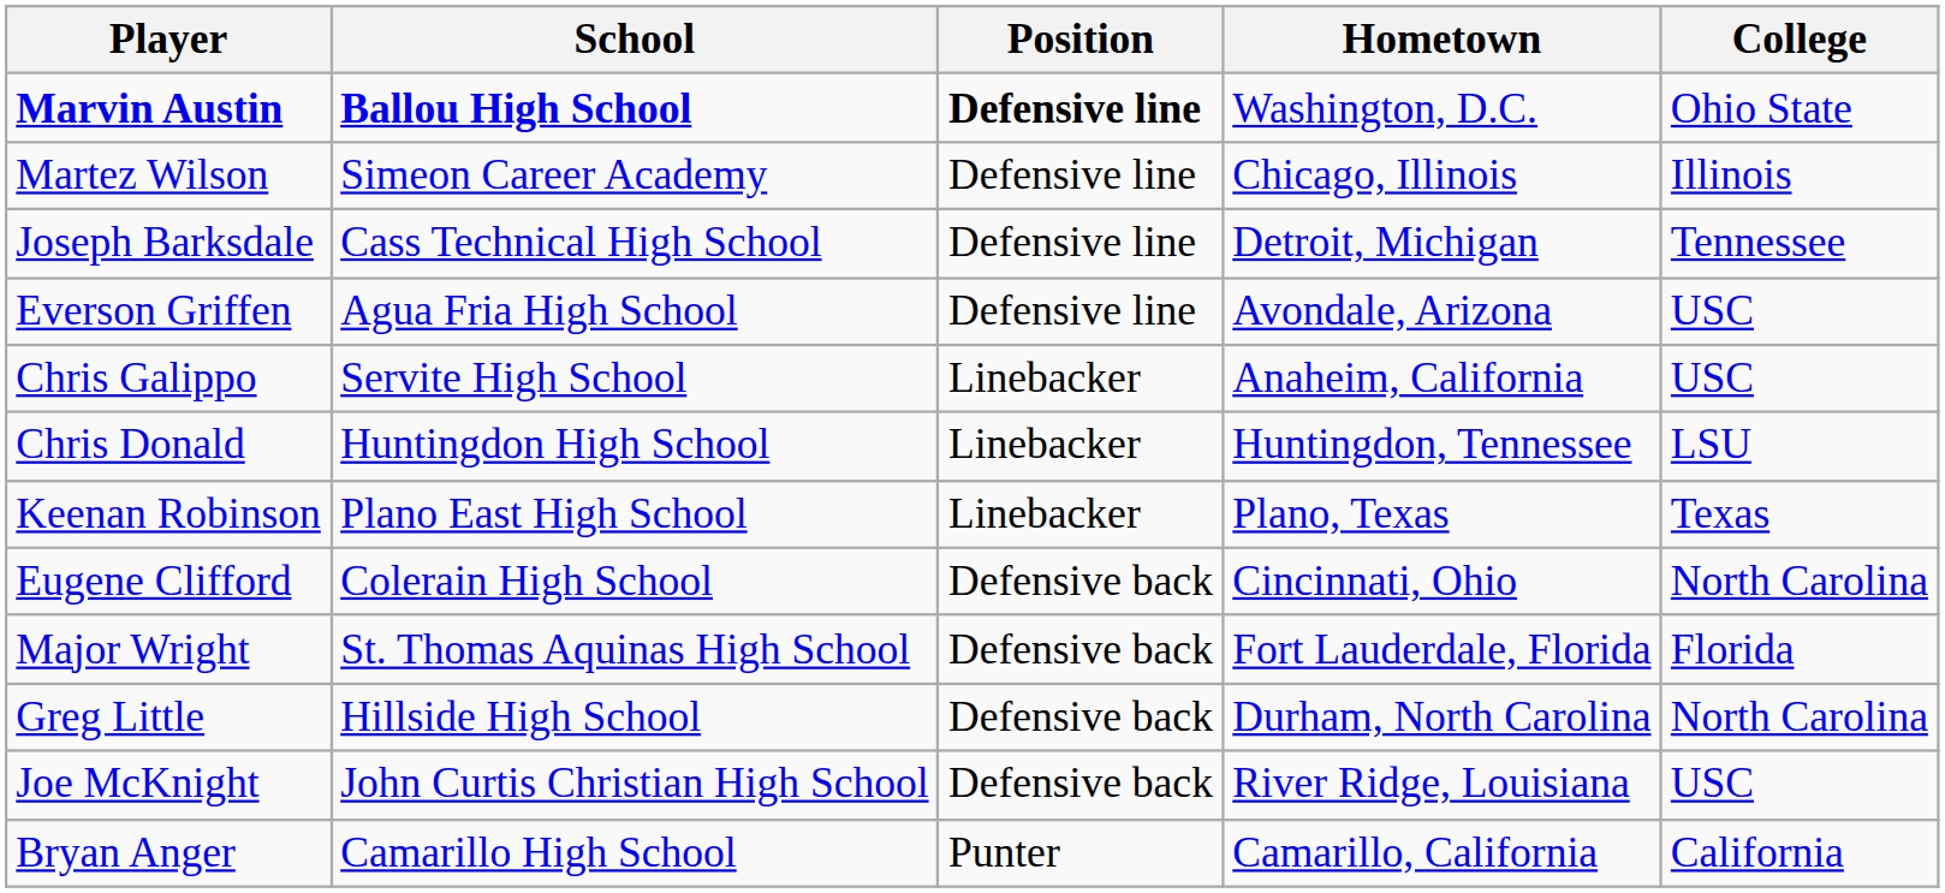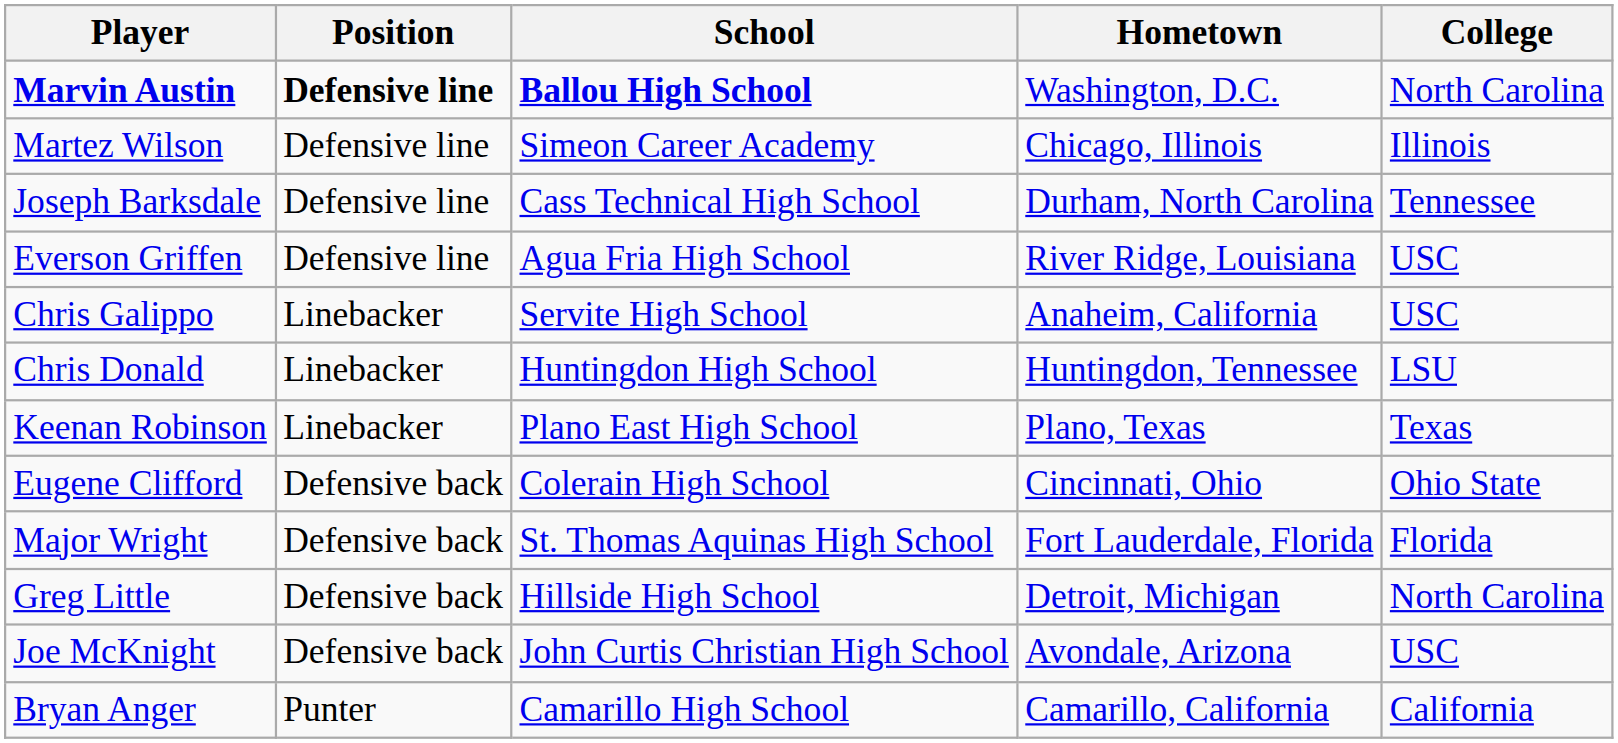columns swapped: Position <-> School
Marvin Austin | College: Ohio State -> North Carolina
Joseph Barksdale | Hometown: Detroit, Michigan -> Durham, North Carolina
Everson Griffen | Hometown: Avondale, Arizona -> River Ridge, Louisiana
Eugene Clifford | College: North Carolina -> Ohio State
Greg Little | Hometown: Durham, North Carolina -> Detroit, Michigan
Joe McKnight | Hometown: River Ridge, Louisiana -> Avondale, Arizona
